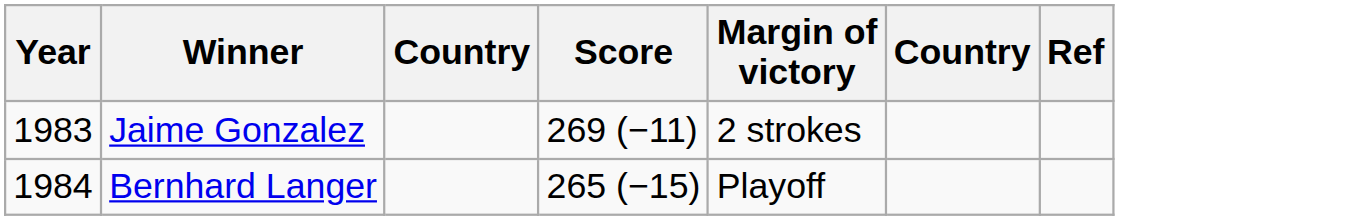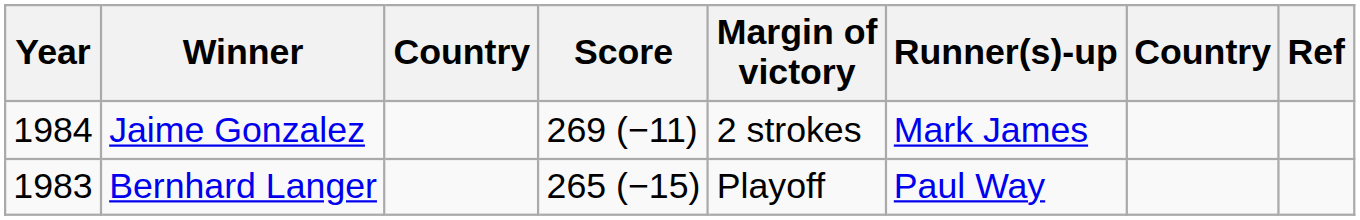+ column: Runner(s)-up | Mark James | Paul Way
Jaime Gonzalez | Year: 1983 -> 1984
Bernhard Langer | Year: 1984 -> 1983
